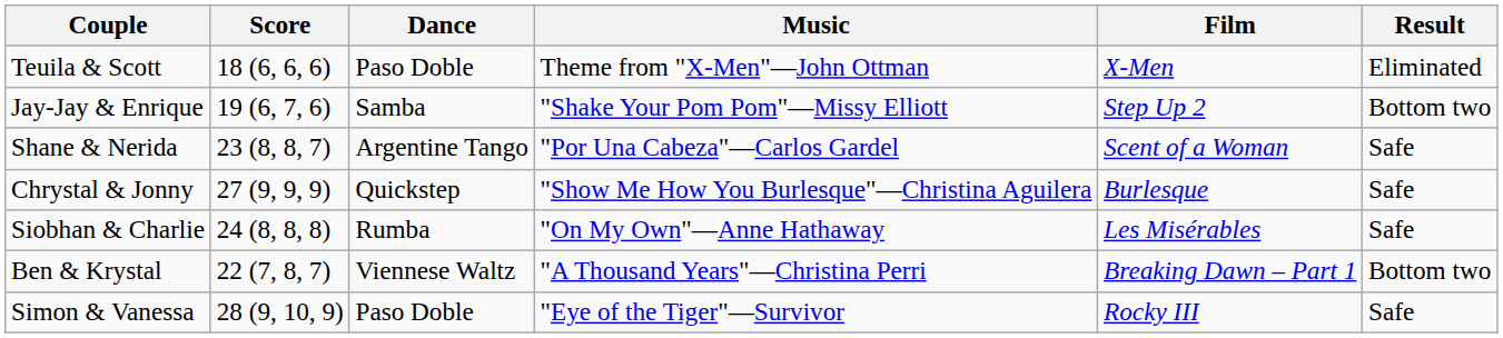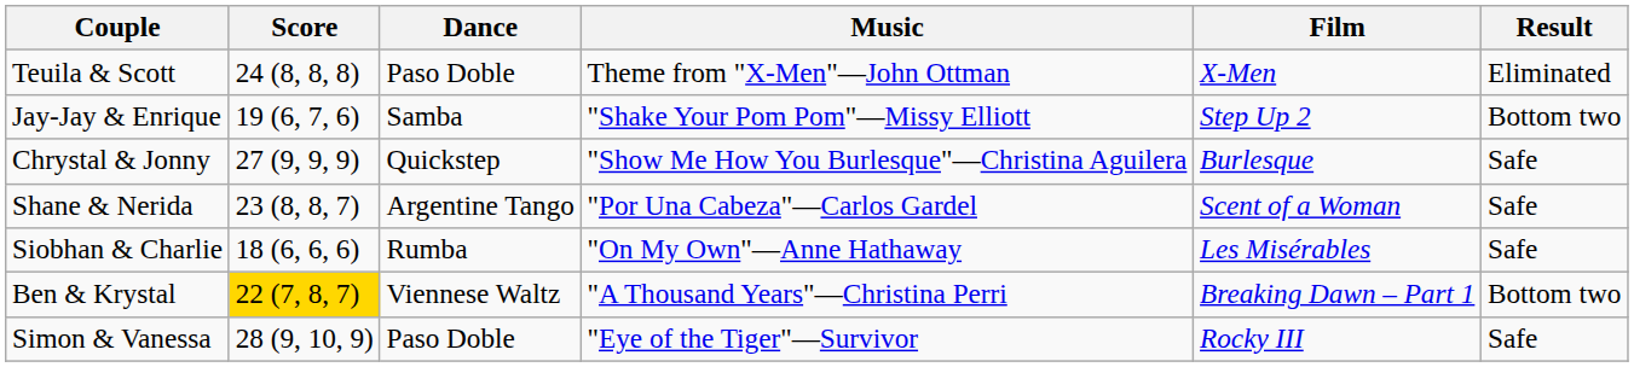Teuila & Scott | Score: 18 (6, 6, 6) -> 24 (8, 8, 8)
rows swapped: Shane & Nerida <-> Chrystal & Jonny
Siobhan & Charlie | Score: 24 (8, 8, 8) -> 18 (6, 6, 6)
Ben & Krystal | Score: no background -> gold background
